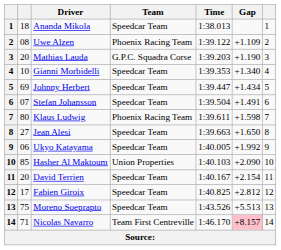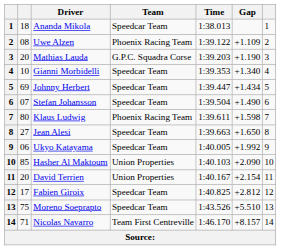Stefan Johansson | Gap: +1.491 -> +1.490
David Terrien | Team: Speedcar Team -> Union Properties
Moreno Soeprapto | Gap: +5.513 -> +5.510
Nicolas Navarro | Gap: pink background -> no background
